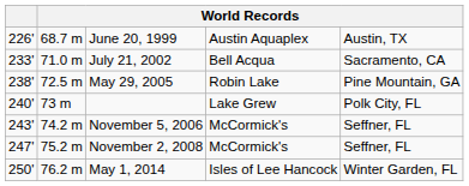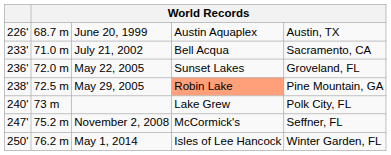+ row: 236' | 72.0 m | May 22, 2005 | Sunset Lakes | Groveland, FL
May 29, 2005 | column 4: no background -> lightsalmon background
- row: 243' | 74.2 m | November 5, 2006 | McCormick's | Seffner, FL
